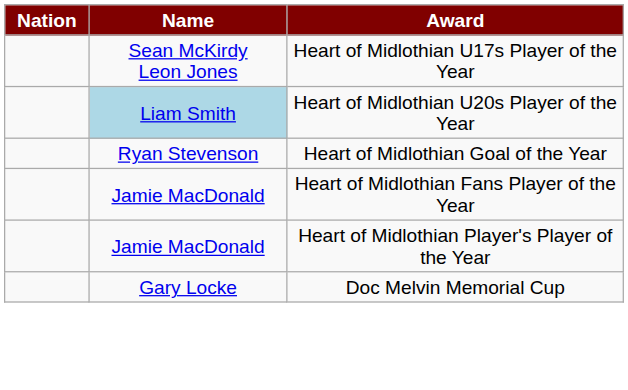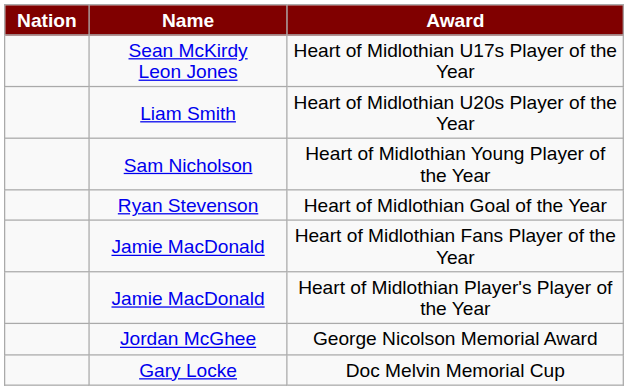Heart of Midlothian U20s Player of the Year | Name: lightblue background -> no background
+ row: Sam Nicholson | Heart of Midlothian Young Player of the Year
+ row: Jordan McGhee | George Nicolson Memorial Award
